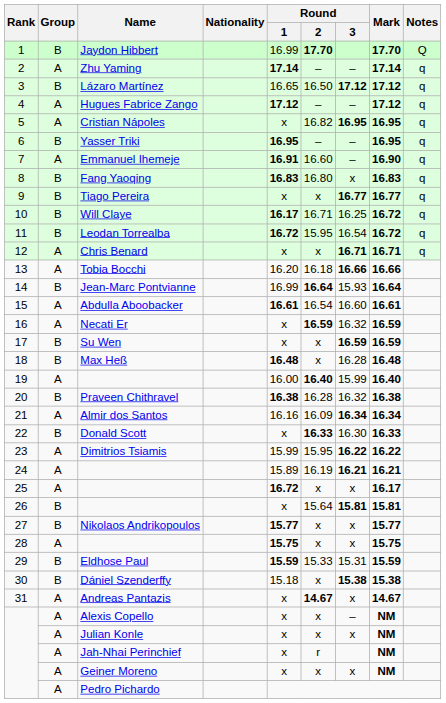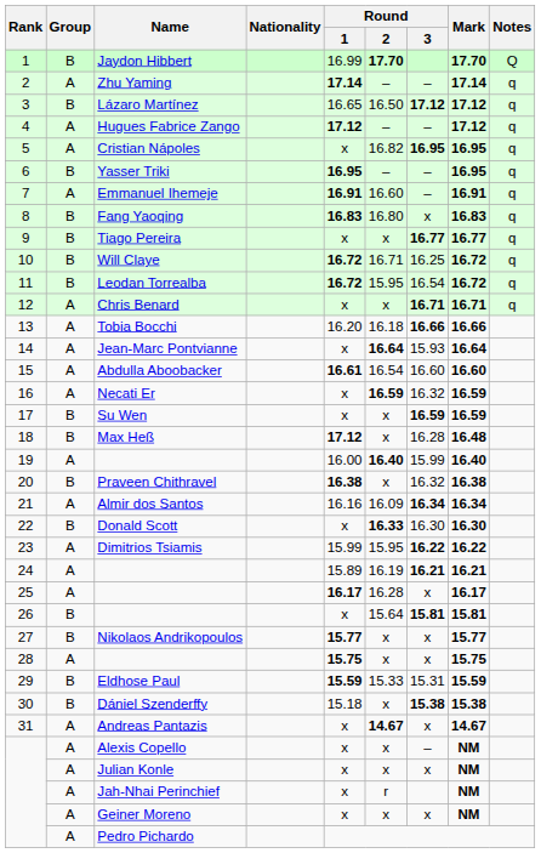7 | Mark: 16.90 -> 16.91
10 | Round / 1: 16.17 -> 16.72
14 | Group: B -> A
14 | Round / 1: 16.99 -> x
15 | Mark: 16.61 -> 16.60
18 | Round / 1: 16.48 -> 17.12
20 | Round / 2: 16.28 -> x
22 | Mark: 16.33 -> 16.30
25 | Round / 1: 16.72 -> 16.17
25 | Round / 2: x -> 16.28
